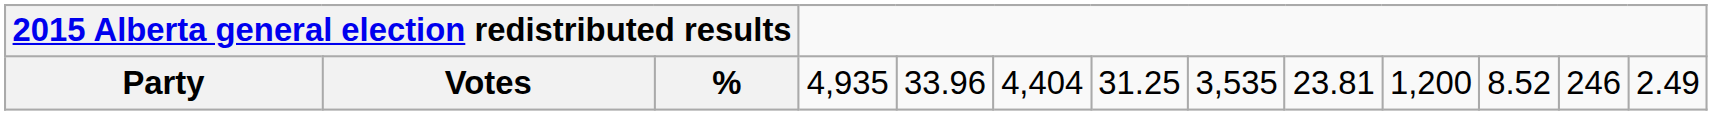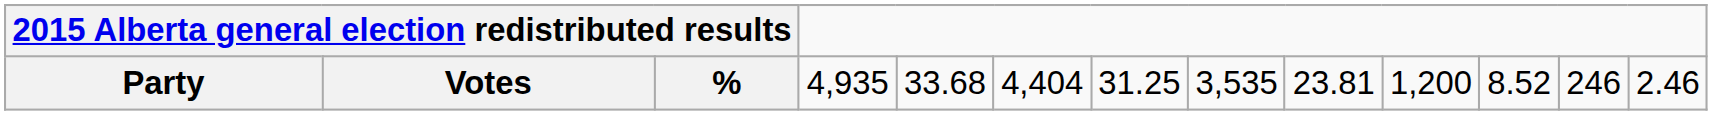Party | column 6: 33.96 -> 33.68
Party | column 14: 2.49 -> 2.46
